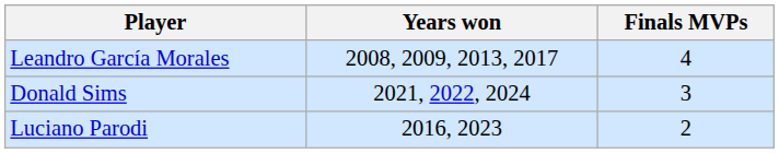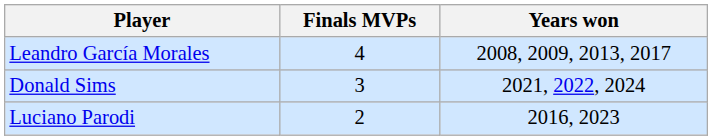columns swapped: Finals MVPs <-> Years won
